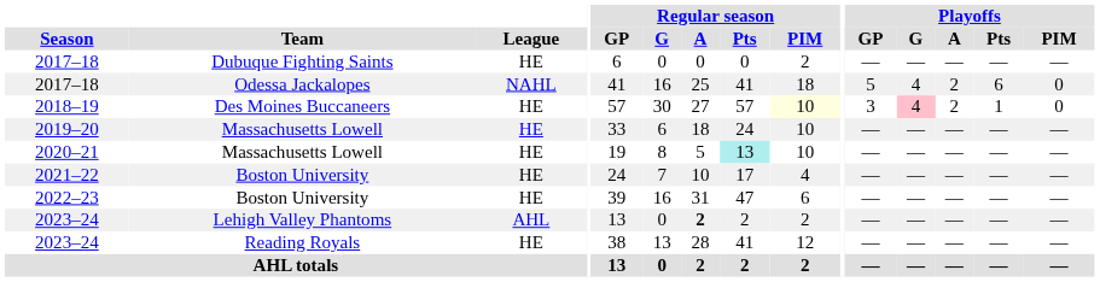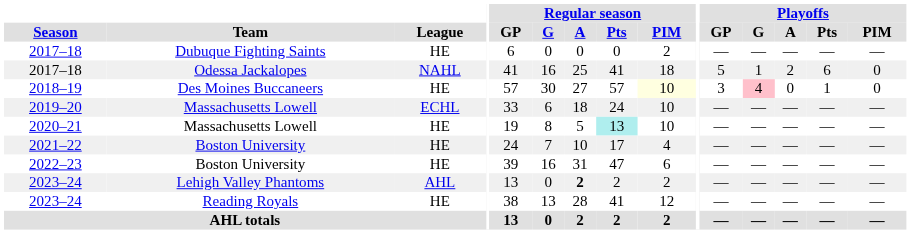2017–18 / Odessa Jackalopes | Playoffs / G: 4 -> 1
2018–19 | Playoffs / A: 2 -> 0
2019–20 | League: HE -> ECHL
